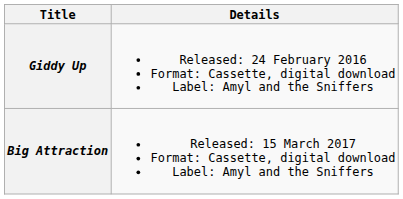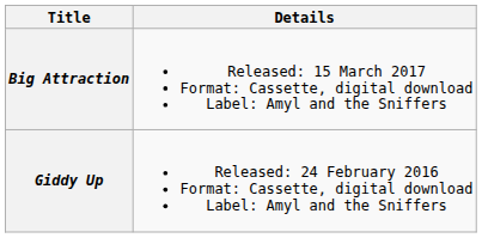rows swapped: Giddy Up <-> Big Attraction
